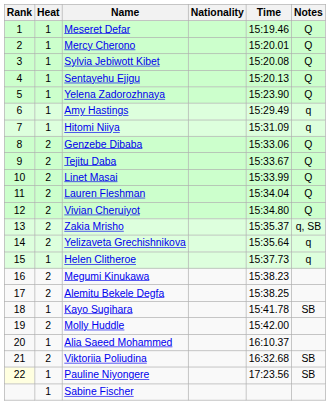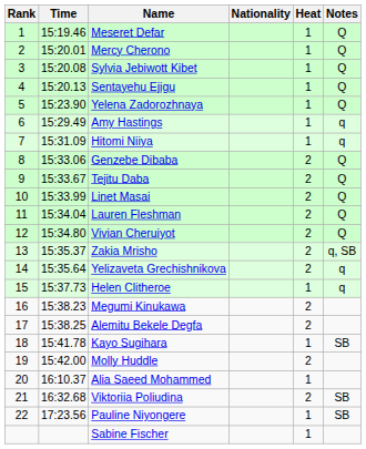columns swapped: Heat <-> Time
Pauline Niyongere | Rank: lightyellow background -> no background
